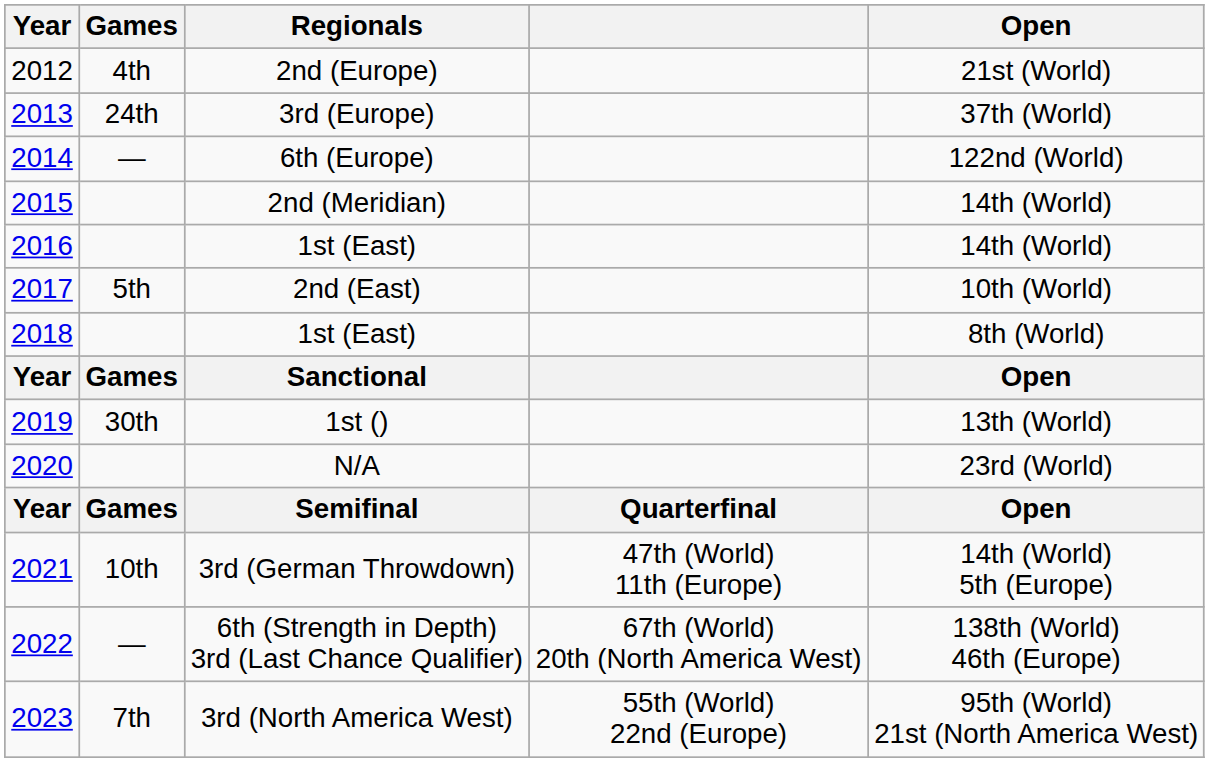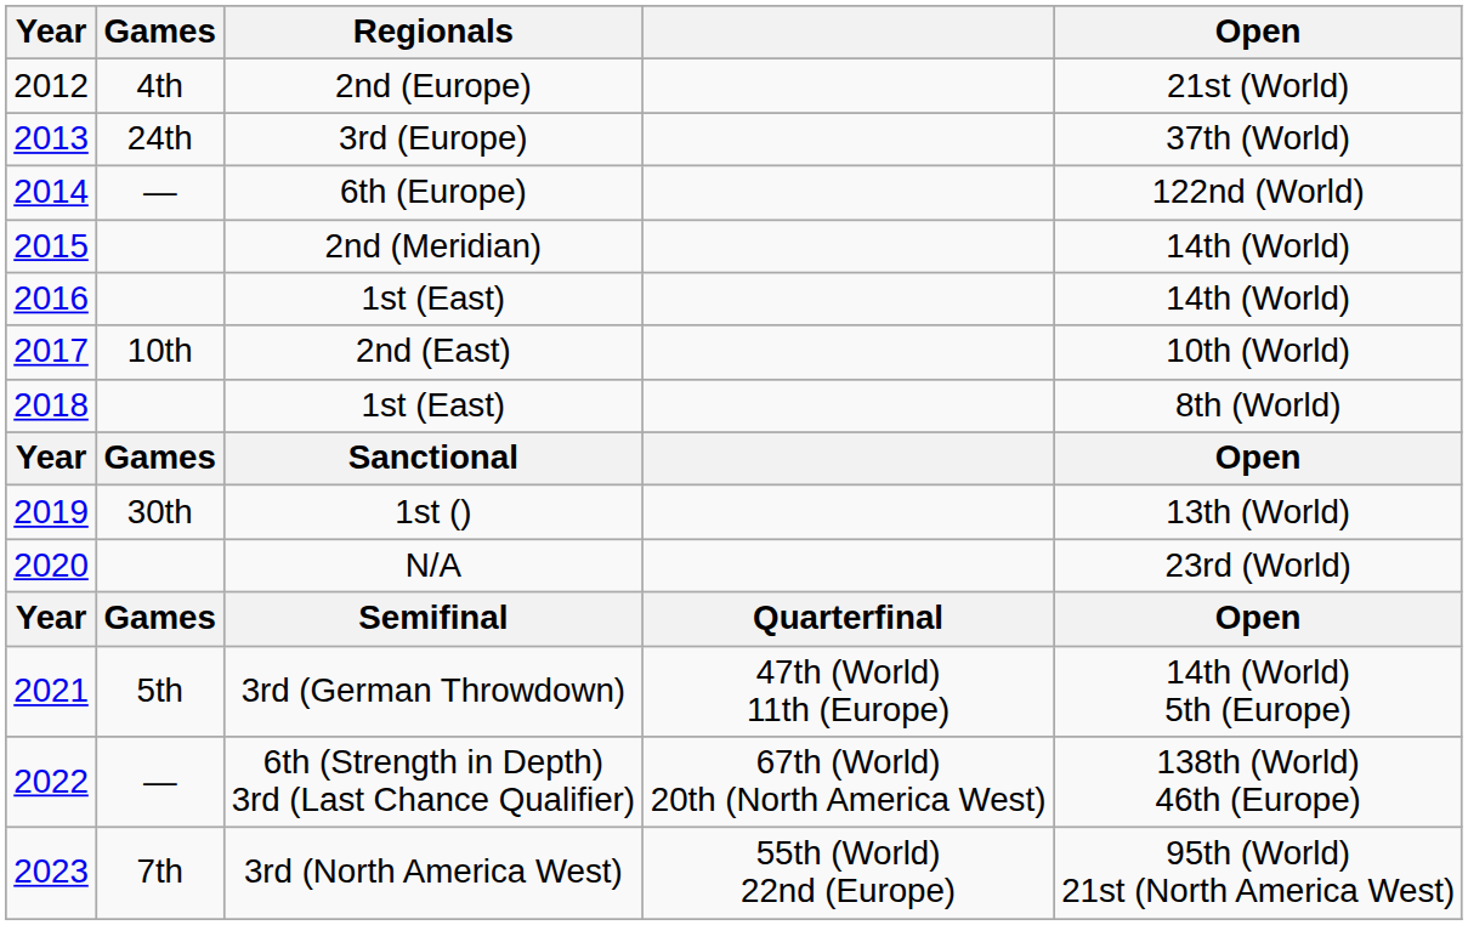2nd (East) | Games: 5th -> 10th
3rd (German Throwdown) | Games: 10th -> 5th
